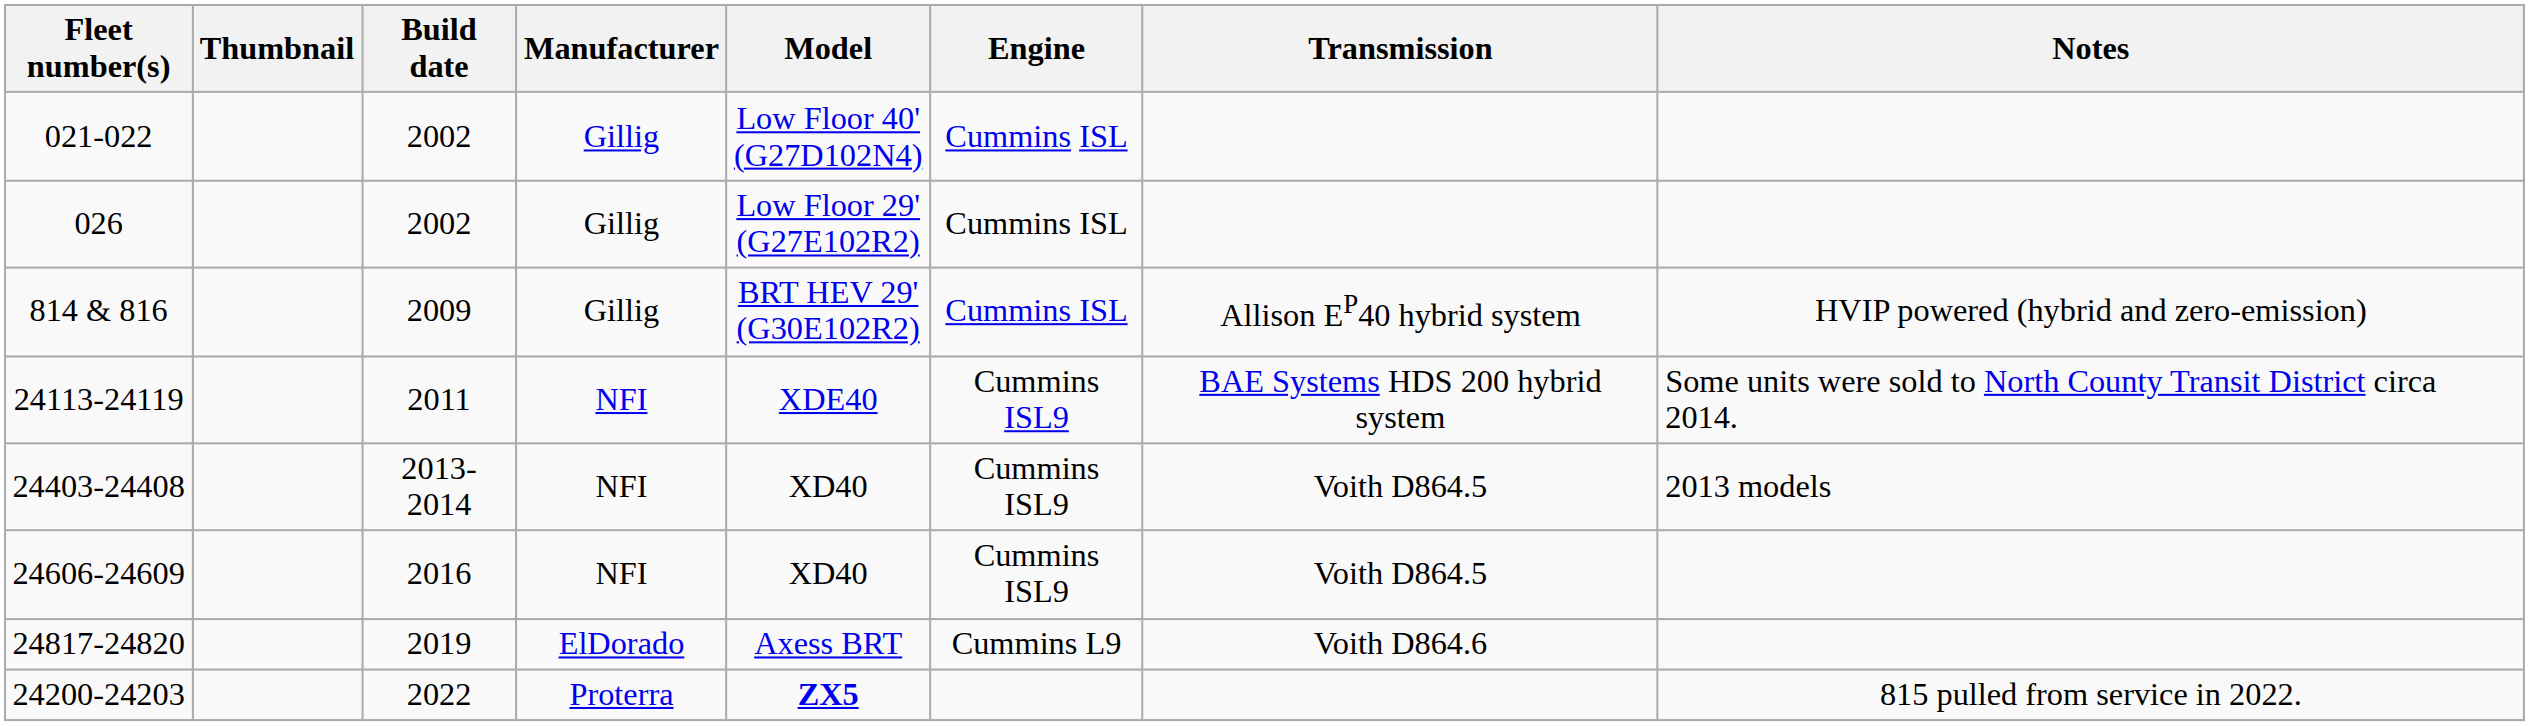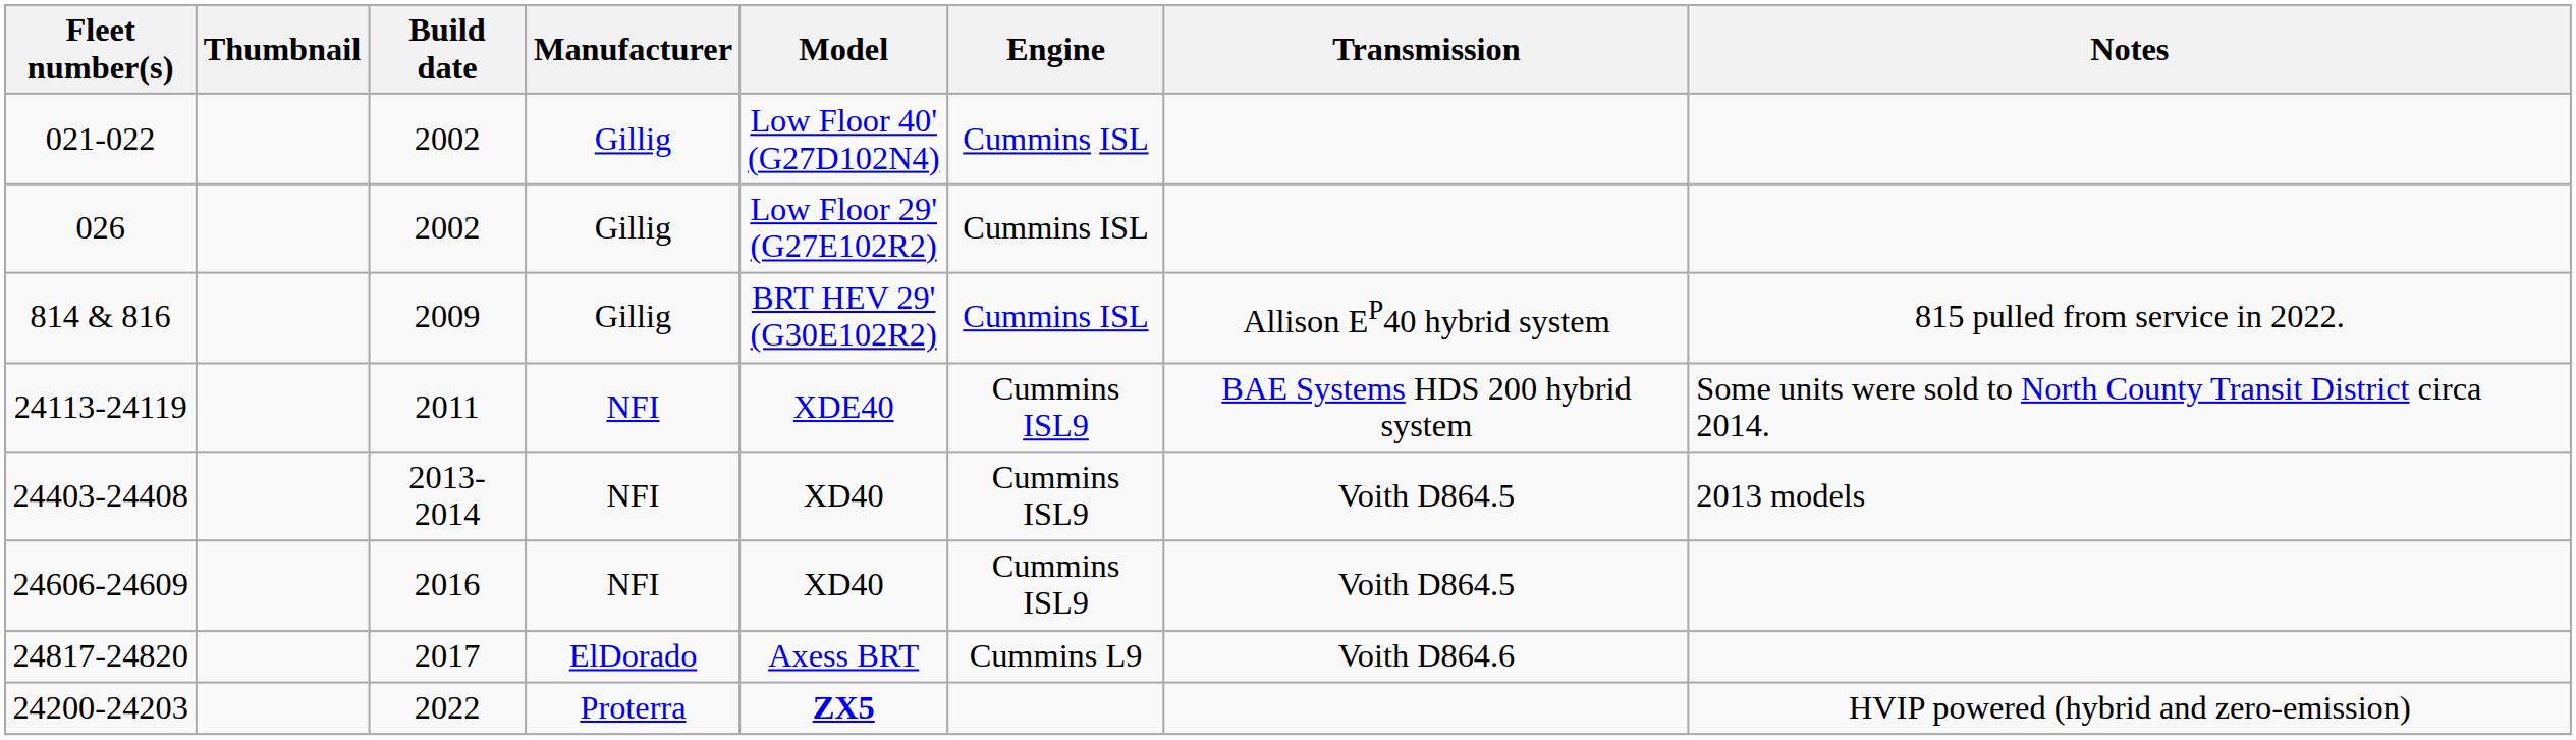814 & 816 | Notes: HVIP powered (hybrid and zero-emission) -> 815 pulled from service in 2022.
24817-24820 | Build date: 2019 -> 2017
24200-24203 | Notes: 815 pulled from service in 2022. -> HVIP powered (hybrid and zero-emission)
